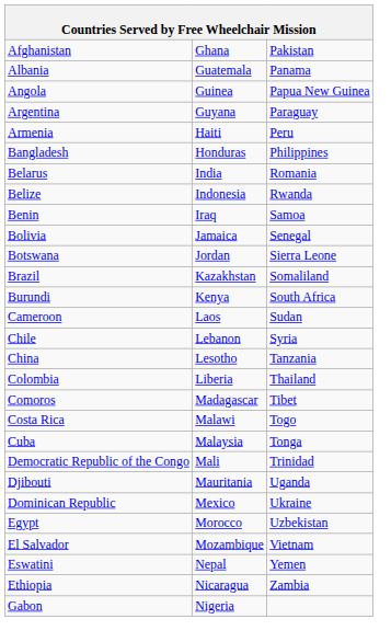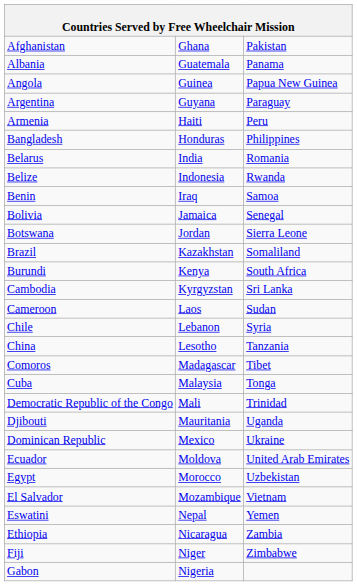+ row: Cambodia | Kyrgyzstan | Sri Lanka
- row: Colombia | Liberia | Thailand
- row: Costa Rica | Malawi | Togo
+ row: Ecuador | Moldova | United Arab Emirates
+ row: Fiji | Niger | Zimbabwe
